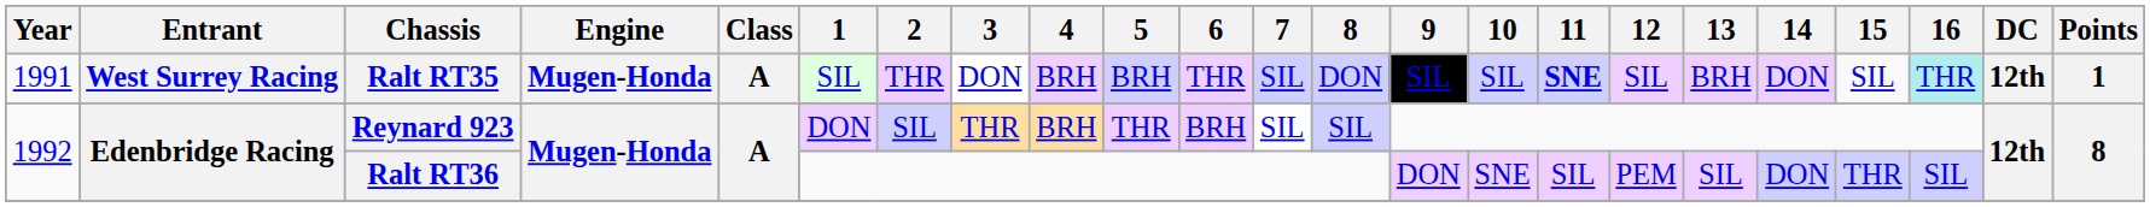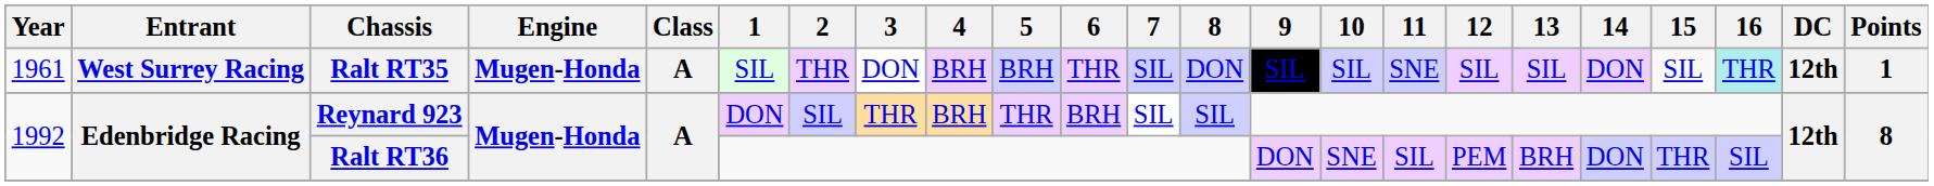Ralt RT35 | Year: 1991 -> 1961
Ralt RT35 | 11: bold -> normal
Ralt RT35 | 13: BRH -> SIL
Ralt RT36 | 13: SIL -> BRH
